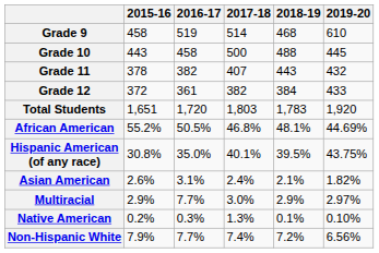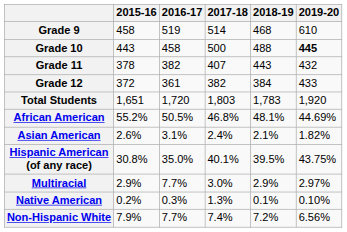Grade 10 | 2019-20: normal -> bold
rows swapped: Asian American <-> Hispanic American (of any race)
